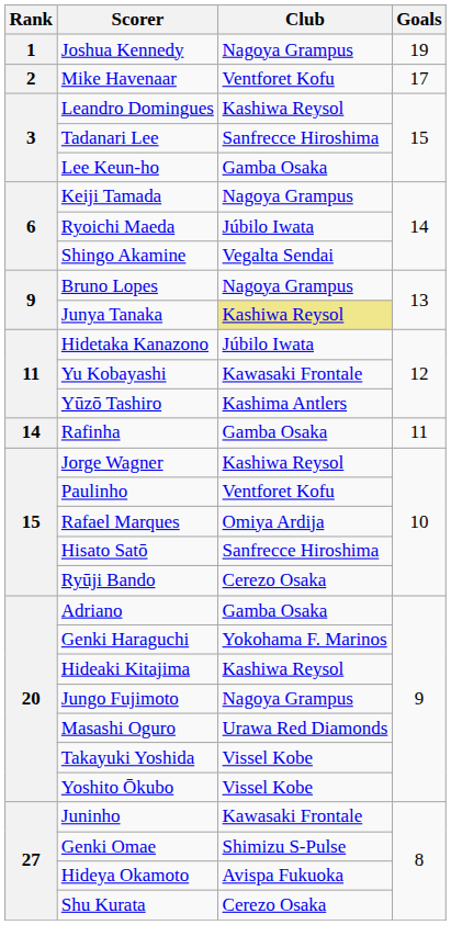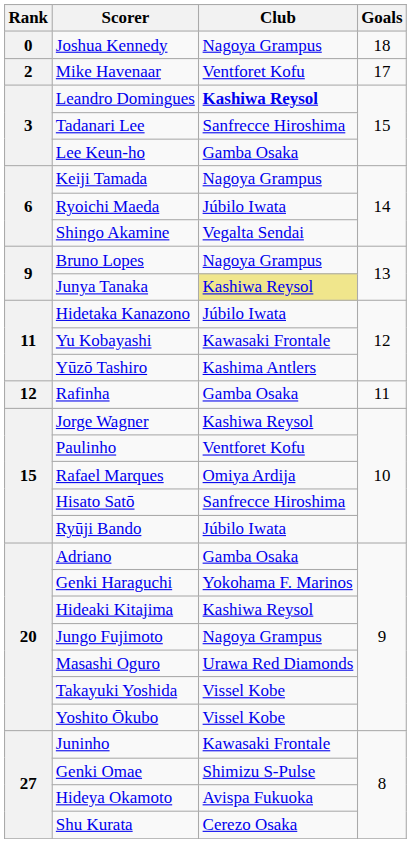Joshua Kennedy | Rank: 1 -> 0
Joshua Kennedy | Goals: 19 -> 18
Leandro Domingues | Club: normal -> bold
Rafinha | Rank: 14 -> 12
Ryūji Bando | Club: Cerezo Osaka -> Júbilo Iwata
